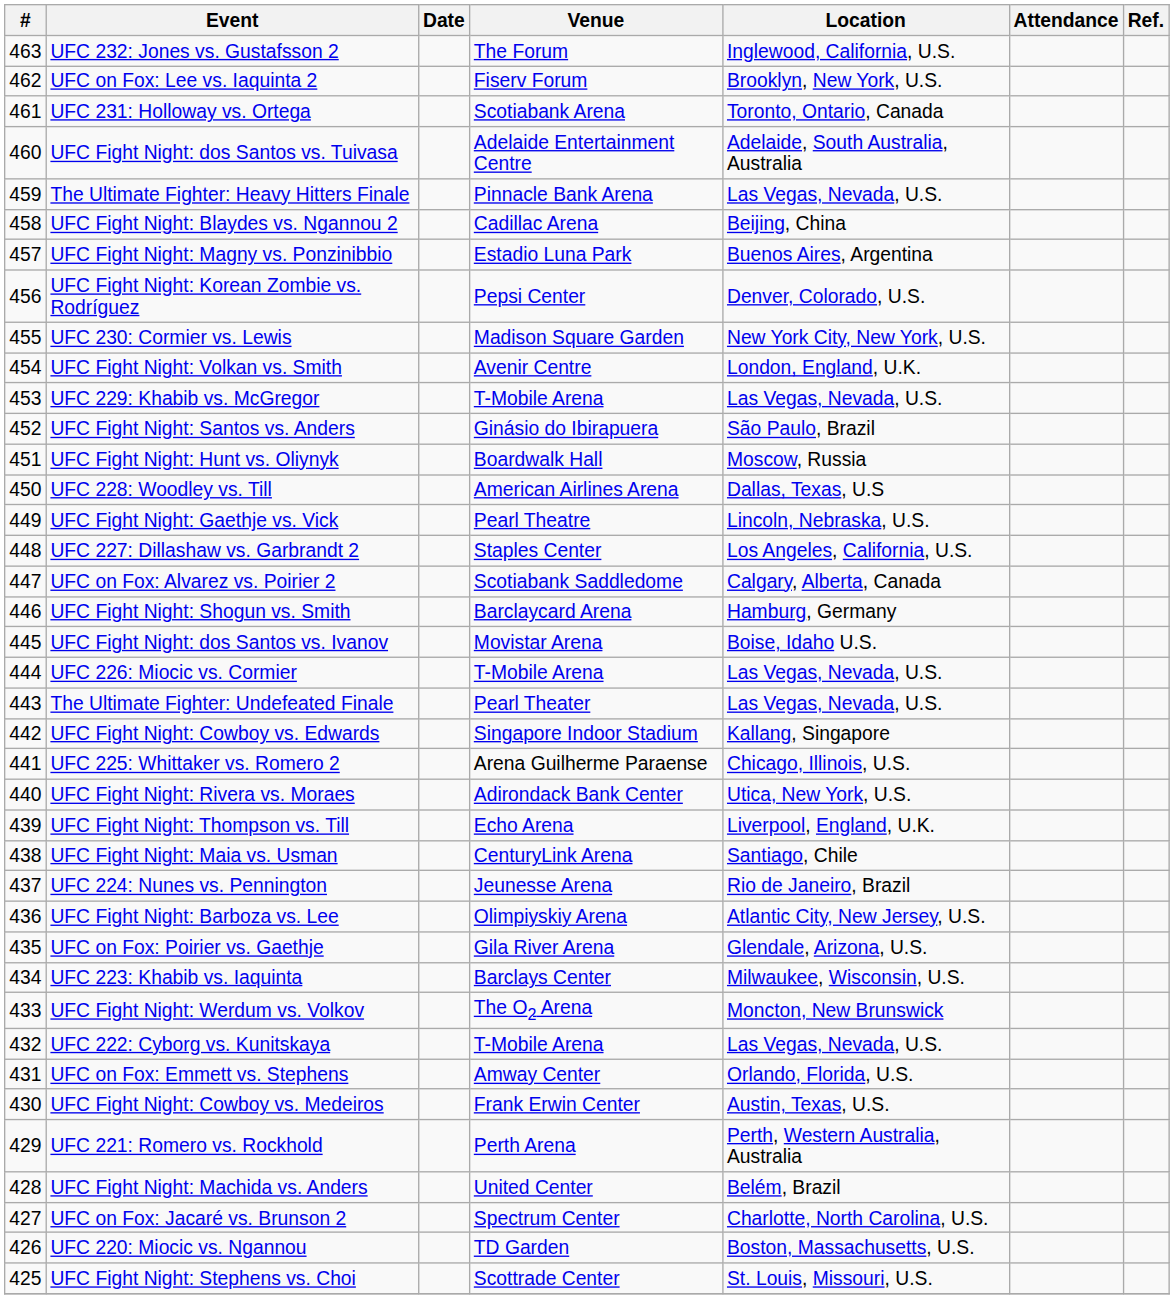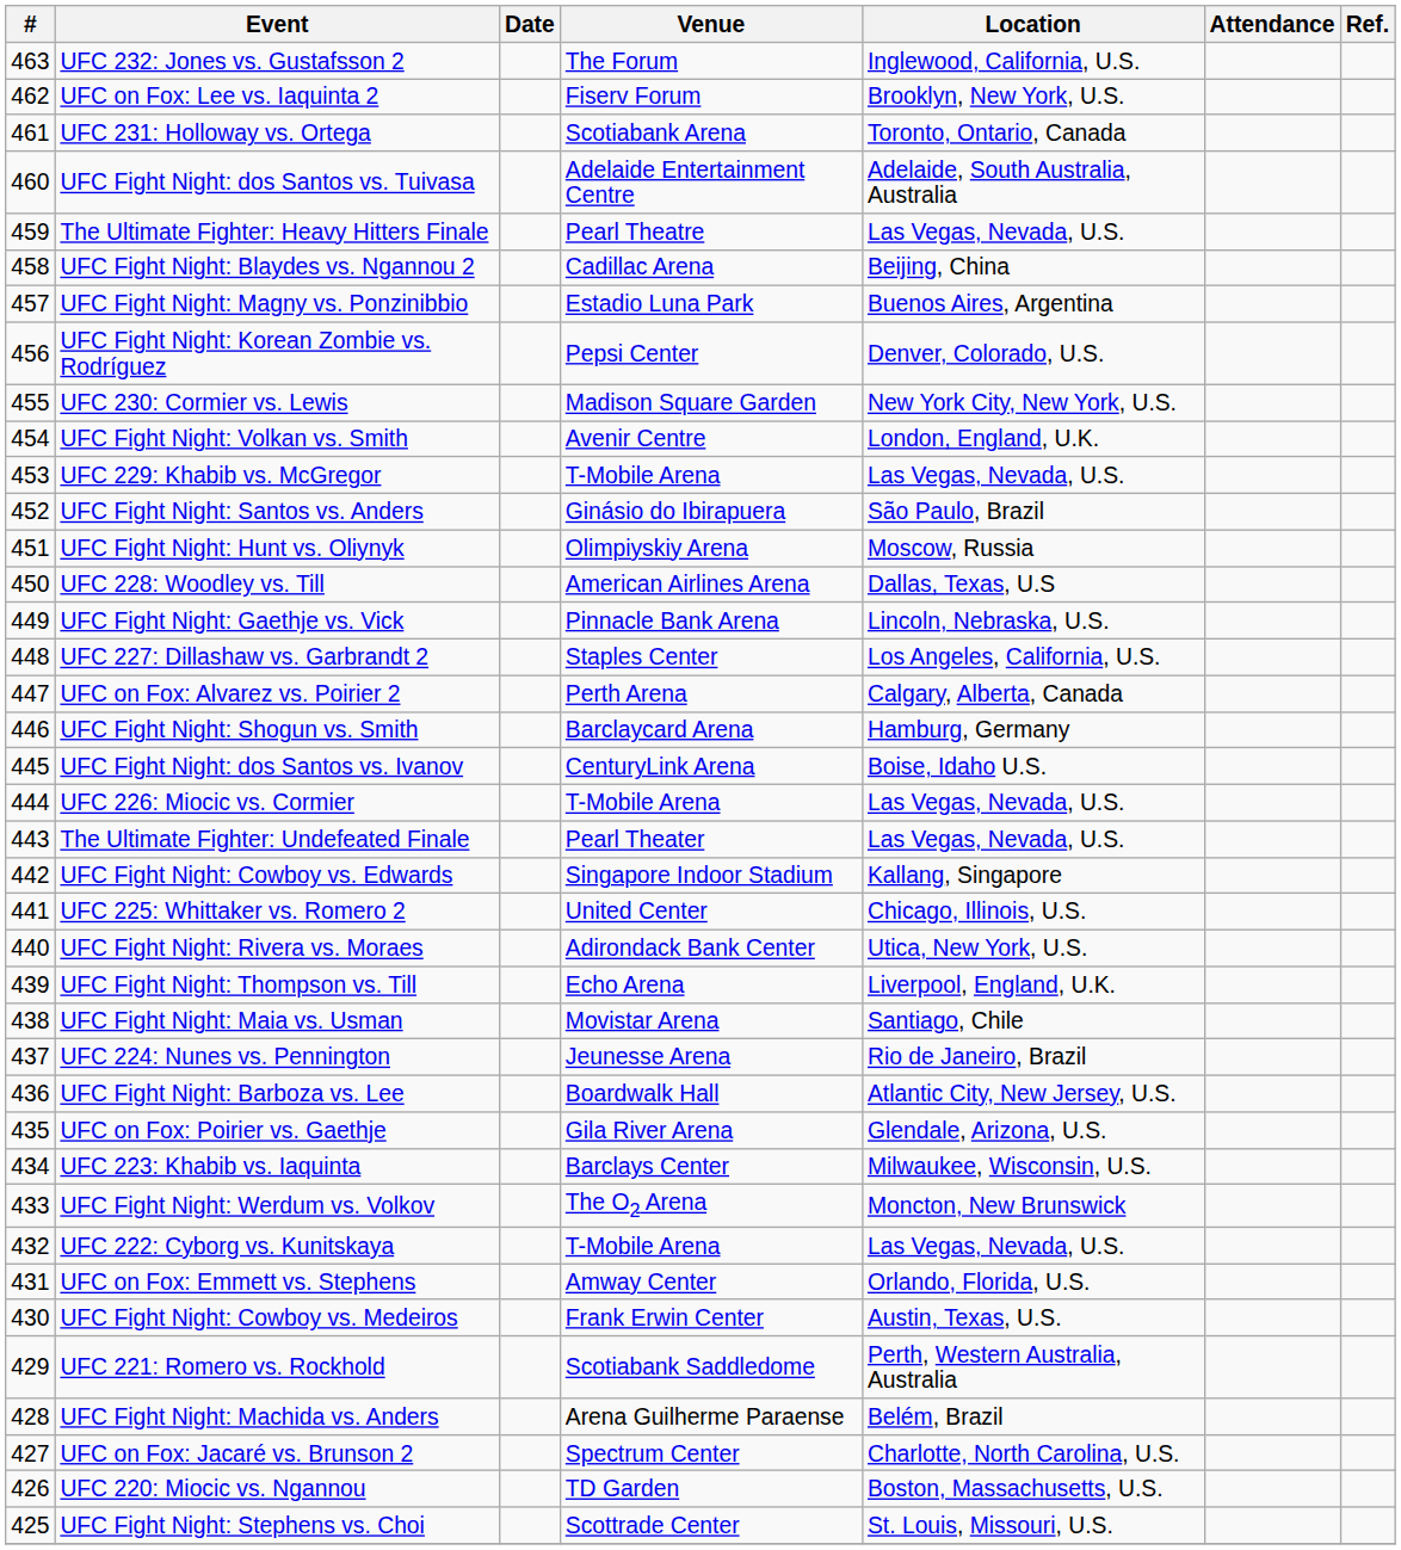The Ultimate Fighter: Heavy Hitters Finale | Venue: Pinnacle Bank Arena -> Pearl Theatre
UFC Fight Night: Hunt vs. Oliynyk | Venue: Boardwalk Hall -> Olimpiyskiy Arena
UFC Fight Night: Gaethje vs. Vick | Venue: Pearl Theatre -> Pinnacle Bank Arena
UFC on Fox: Alvarez vs. Poirier 2 | Venue: Scotiabank Saddledome -> Perth Arena
UFC Fight Night: dos Santos vs. Ivanov | Venue: Movistar Arena -> CenturyLink Arena
UFC 225: Whittaker vs. Romero 2 | Venue: Arena Guilherme Paraense -> United Center
UFC Fight Night: Maia vs. Usman | Venue: CenturyLink Arena -> Movistar Arena
UFC Fight Night: Barboza vs. Lee | Venue: Olimpiyskiy Arena -> Boardwalk Hall
UFC 221: Romero vs. Rockhold | Venue: Perth Arena -> Scotiabank Saddledome
UFC Fight Night: Machida vs. Anders | Venue: United Center -> Arena Guilherme Paraense
